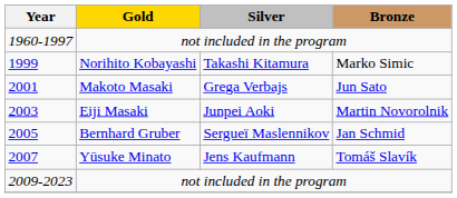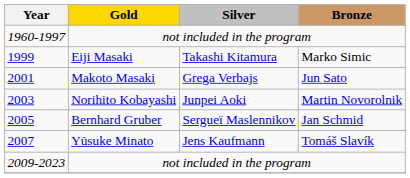1999 | Gold: Norihito Kobayashi -> Eiji Masaki
2003 | Gold: Eiji Masaki -> Norihito Kobayashi
